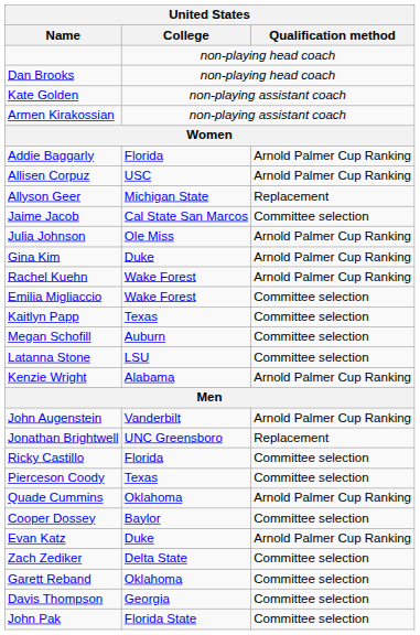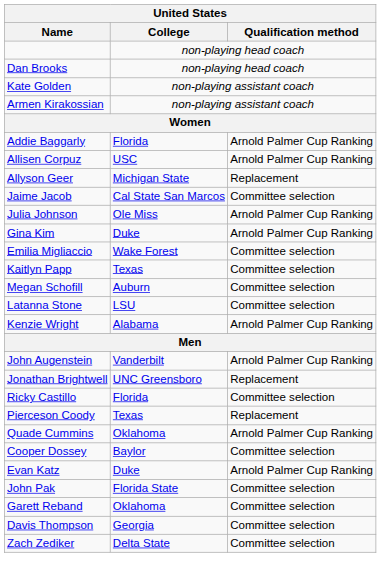- row: Rachel Kuehn | Wake Forest | Arnold Palmer Cup Ranking
Pierceson Coody | Qualification method: Committee selection -> Replacement
rows swapped: John Pak <-> Zach Zediker
